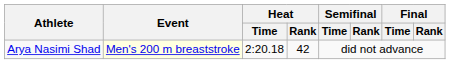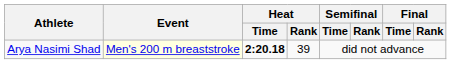Arya Nasimi Shad | Heat / Time: normal -> bold
Arya Nasimi Shad | Heat / Rank: 42 -> 39
